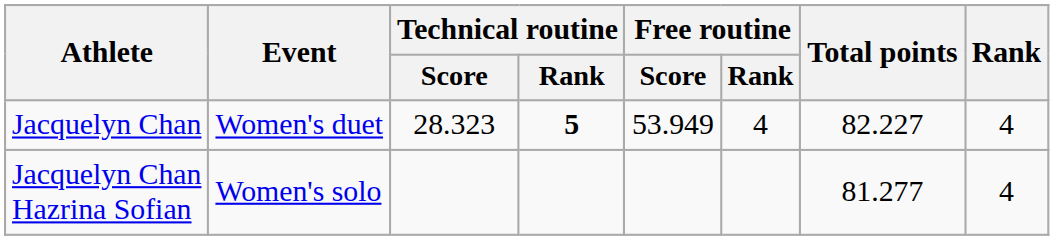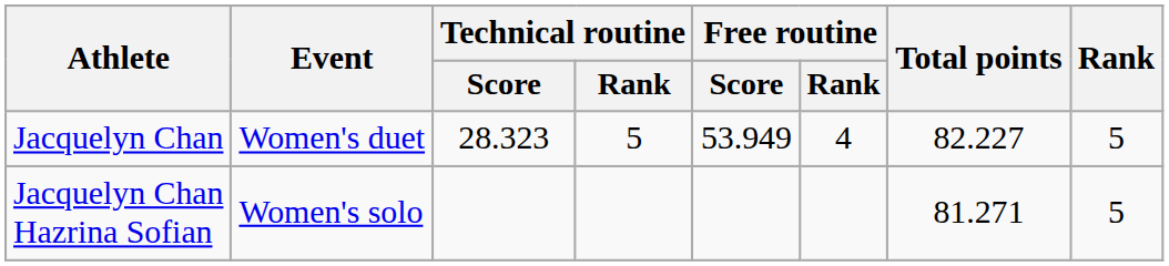Jacquelyn Chan | Technical routine / Rank: bold -> normal
Jacquelyn Chan | Rank: 4 -> 5
Jacquelyn Chan Hazrina Sofian | Total points: 81.277 -> 81.271
Jacquelyn Chan Hazrina Sofian | Rank: 4 -> 5
